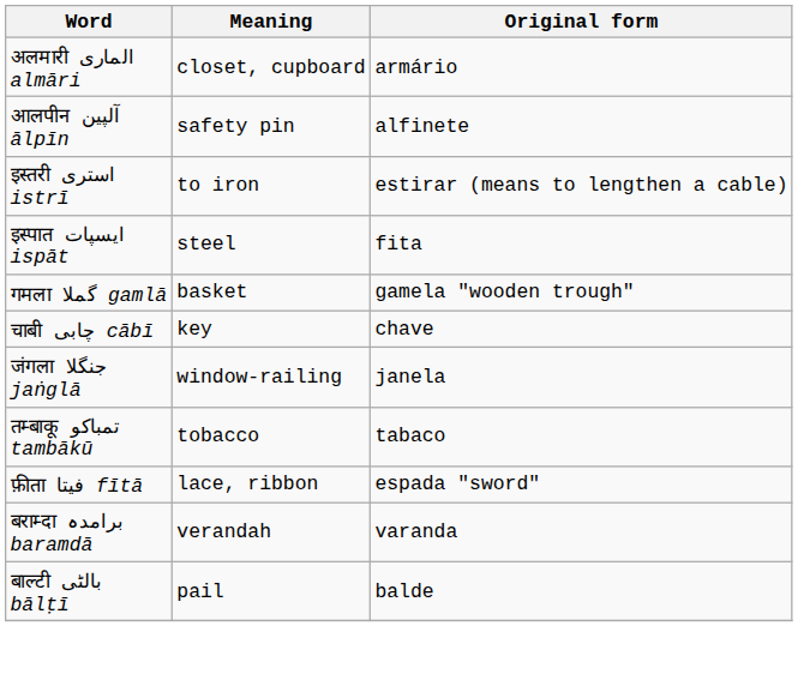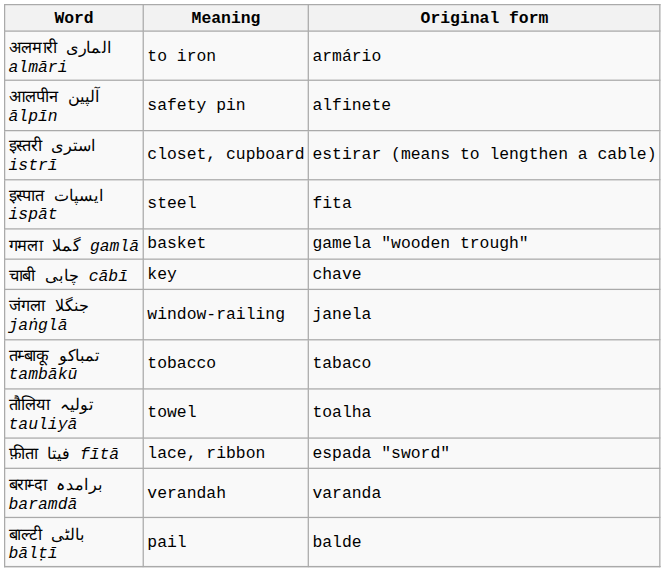अलमारी الماری almāri | Meaning: closet, cupboard -> to iron
इस्तरी استری istrī | Meaning: to iron -> closet, cupboard
+ row: तौलिया تولیہ tauliyā | towel | toalha
